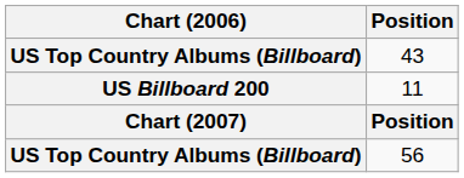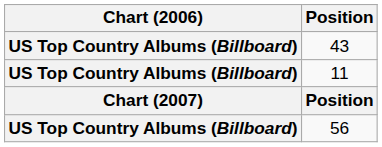11 | Chart (2006): US Billboard 200 -> US Top Country Albums (Billboard)
